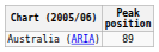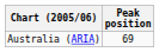Australia (ARIA) | Peak position: 89 -> 69
